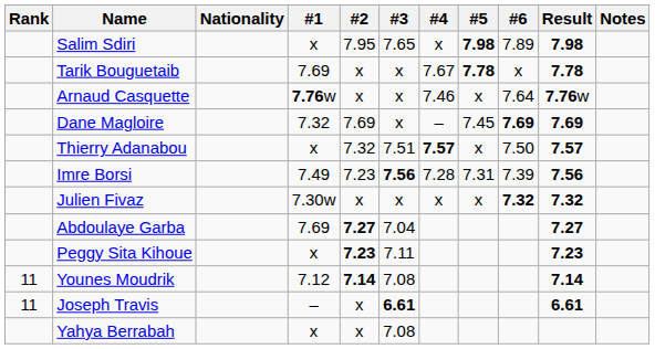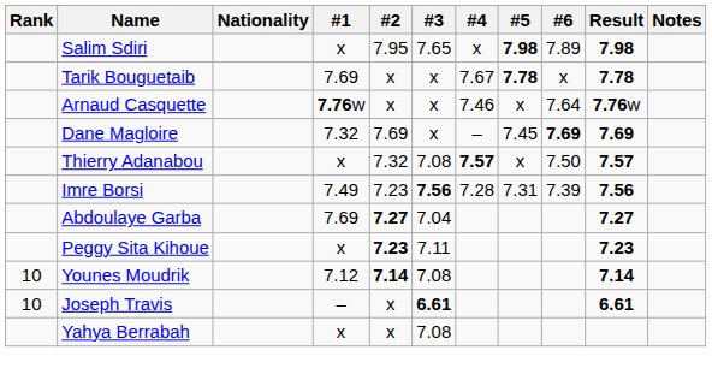Thierry Adanabou | #3: 7.51 -> 7.08
- row: Julien Fivaz | 7.30w | x | x | x | x | 7.32 | 7.32
Younes Moudrik | Rank: 11 -> 10
Joseph Travis | Rank: 11 -> 10
